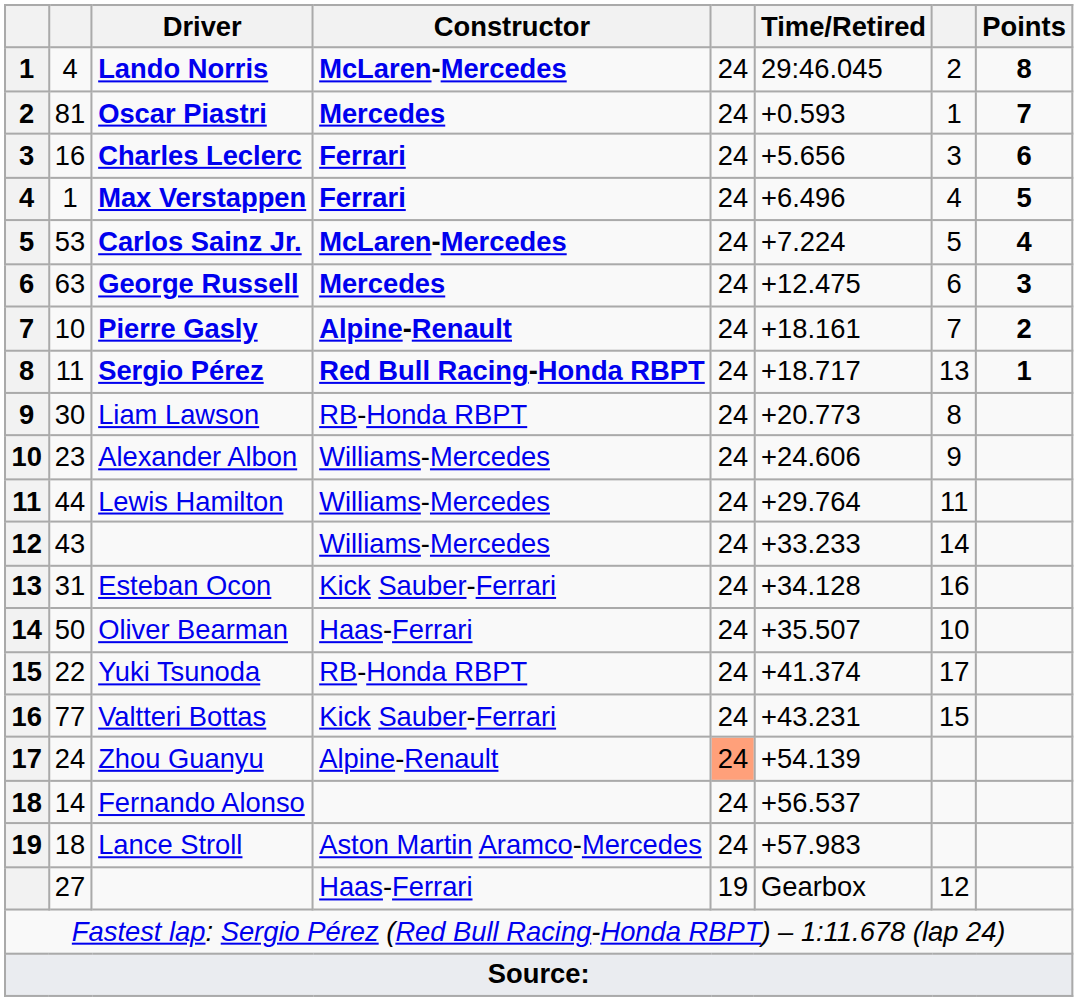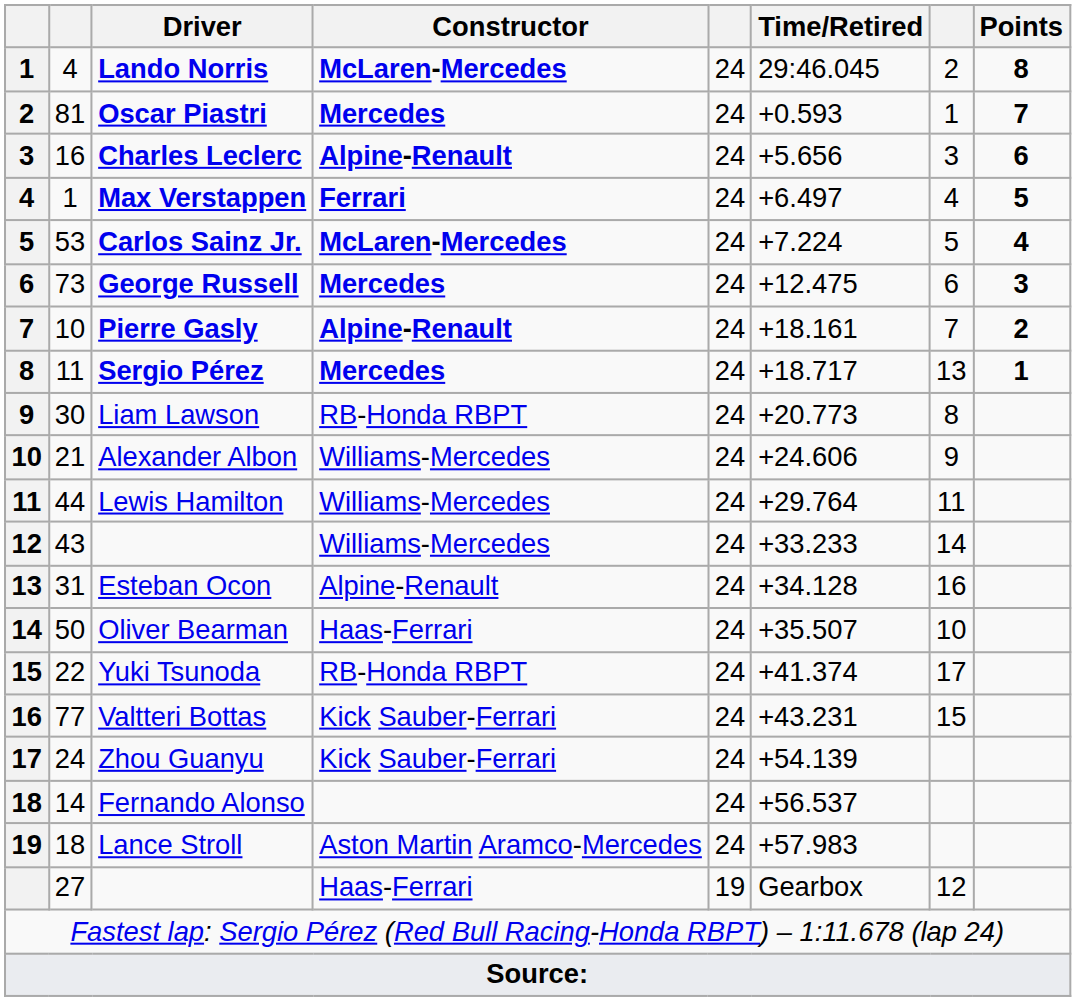Charles Leclerc | Constructor: Ferrari -> Alpine-Renault
Max Verstappen | Time/Retired: +6.496 -> +6.497
George Russell | column 2: 63 -> 73
Sergio Pérez | Constructor: Red Bull Racing-Honda RBPT -> Mercedes
Alexander Albon | column 2: 23 -> 21
Esteban Ocon | Constructor: Kick Sauber-Ferrari -> Alpine-Renault
Zhou Guanyu | Constructor: Alpine-Renault -> Kick Sauber-Ferrari
Zhou Guanyu | column 5: lightsalmon background -> no background
